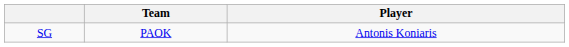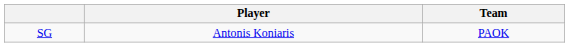columns swapped: Player <-> Team
